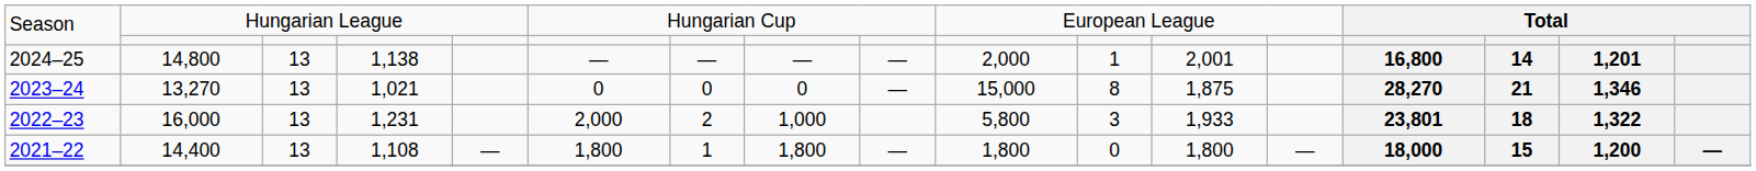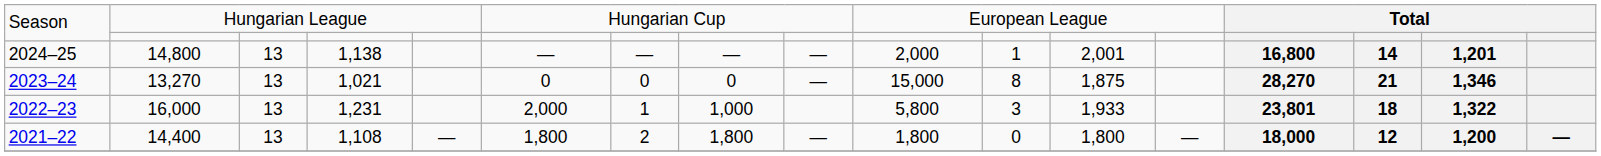2022–23 | column 7: 2 -> 1
2021–22 | column 7: 1 -> 2
2021–22 | column 15: 15 -> 12
